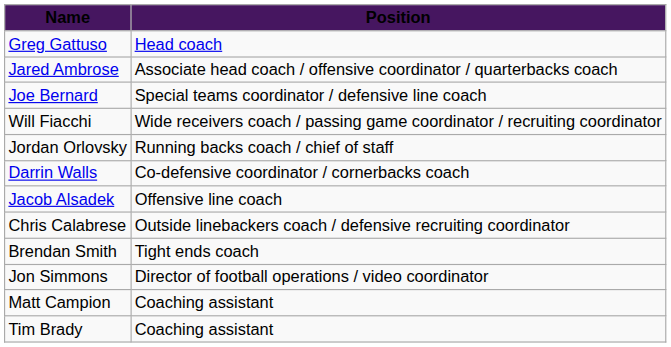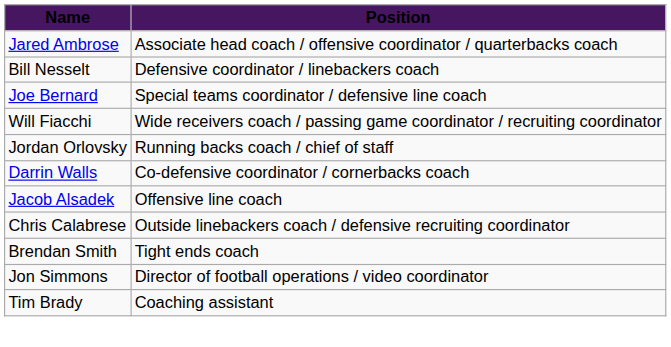- row: Greg Gattuso | Head coach
+ row: Bill Nesselt | Defensive coordinator / linebackers coach
- row: Matt Campion | Coaching assistant
